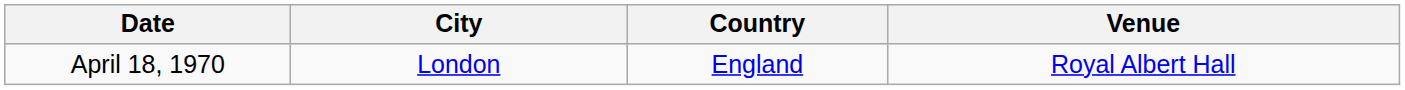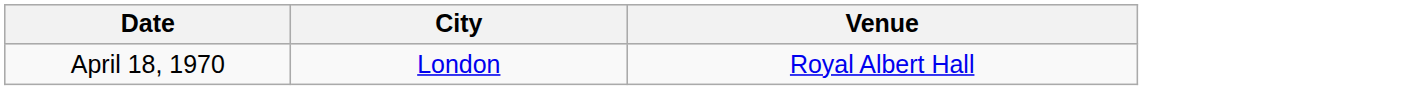- column: Country | England
